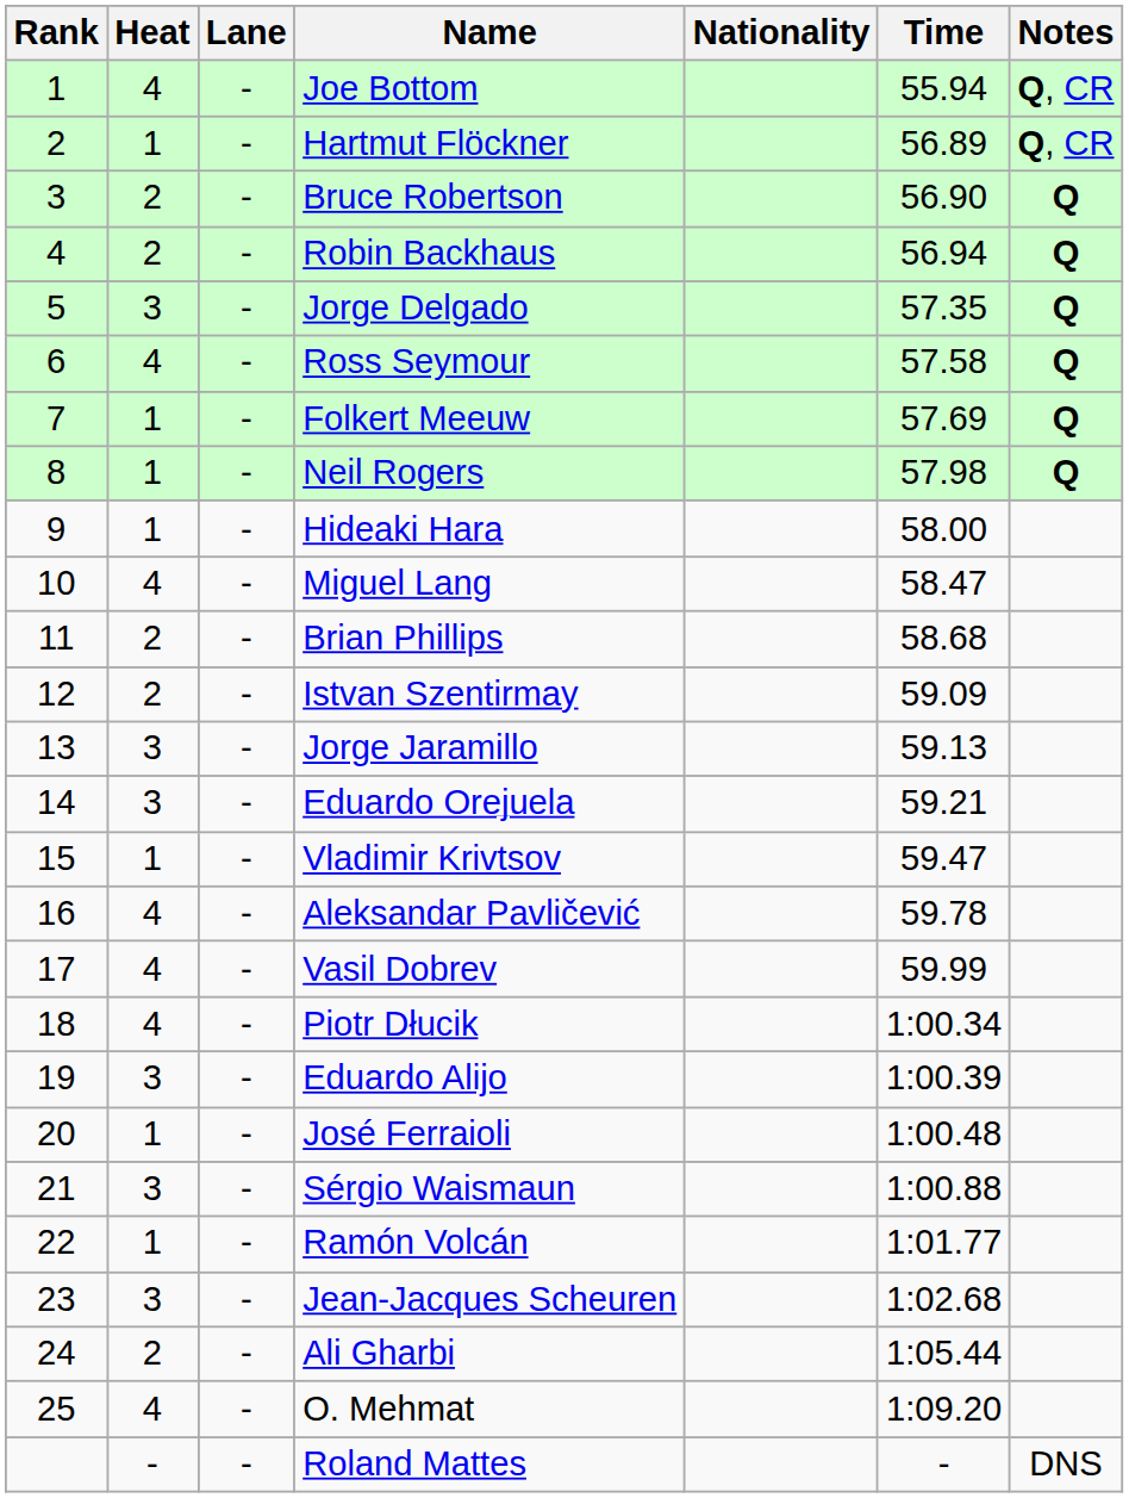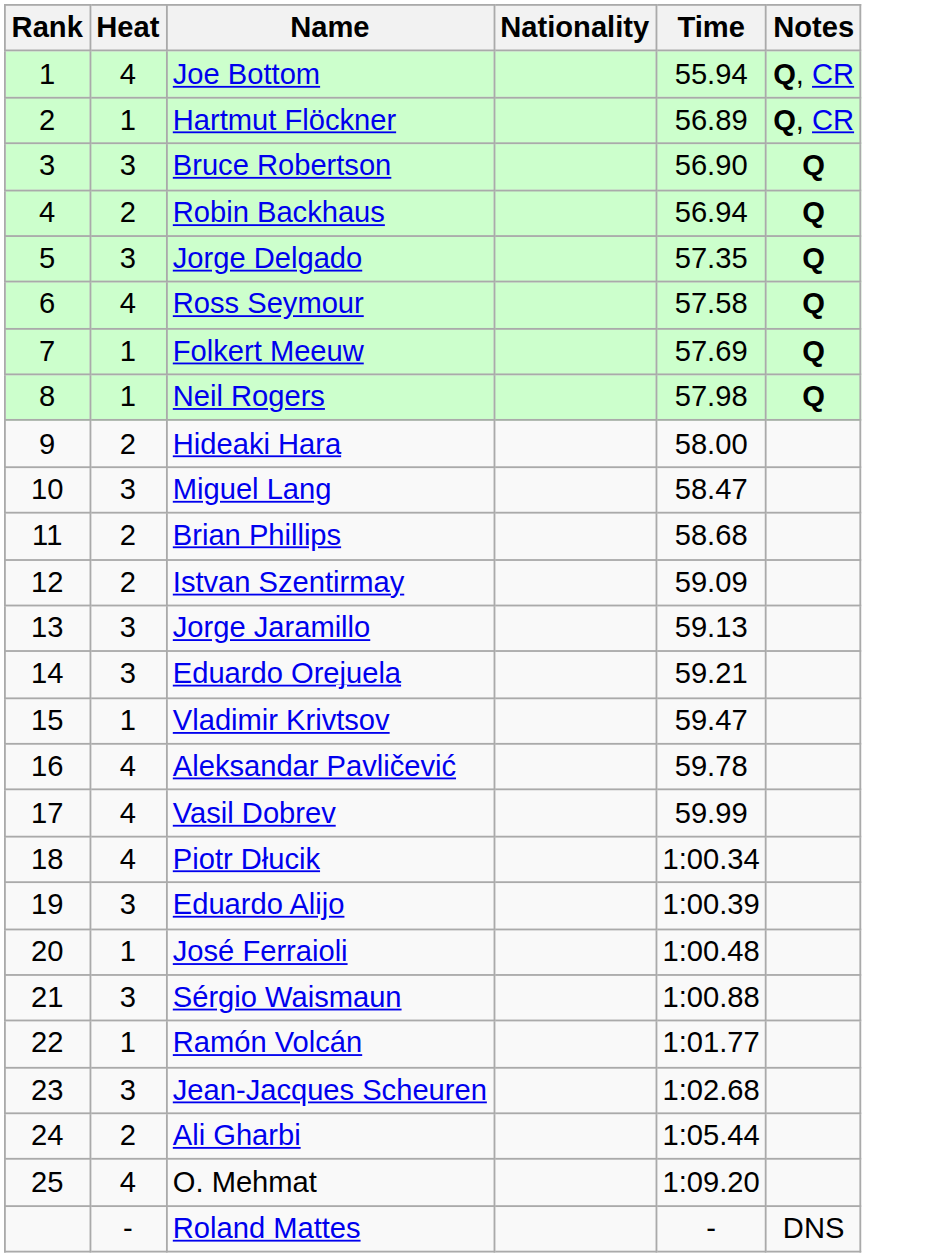- column: Lane | - | - | - | - | - | - | - | - | - | - | - | - | - | - | - | - | - | - | - | - | - | - | - | - | - | -
Bruce Robertson | Heat: 2 -> 3
Hideaki Hara | Heat: 1 -> 2
Miguel Lang | Heat: 4 -> 3
